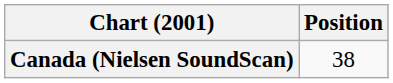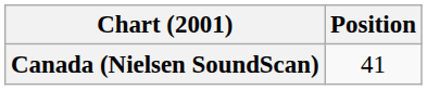Canada (Nielsen SoundScan) | Position: 38 -> 41
